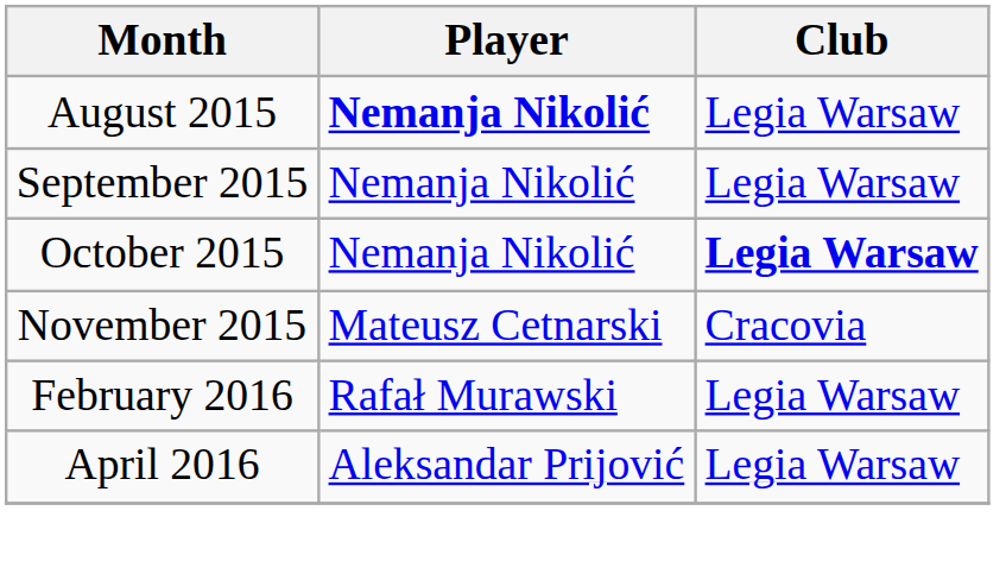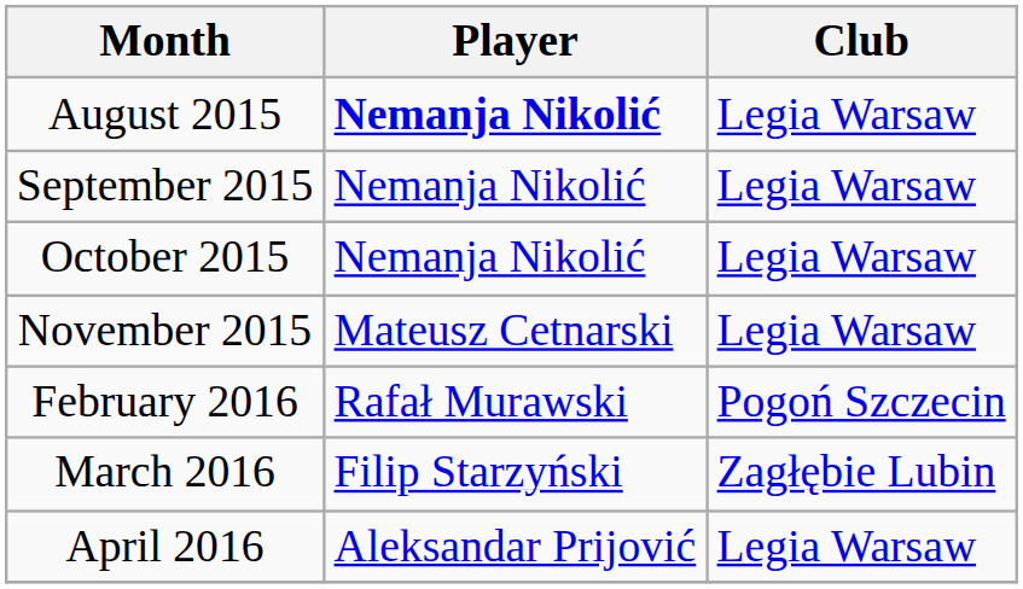October 2015 | Club: bold -> normal
November 2015 | Club: Cracovia -> Legia Warsaw
February 2016 | Club: Legia Warsaw -> Pogoń Szczecin
+ row: March 2016 | Filip Starzyński | Zagłębie Lubin
